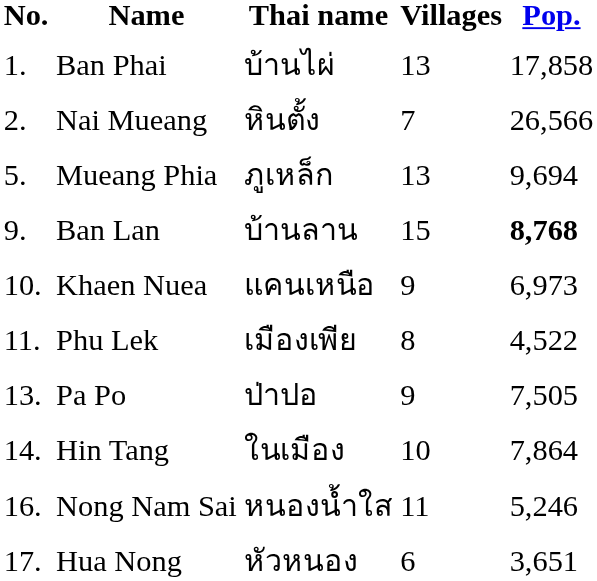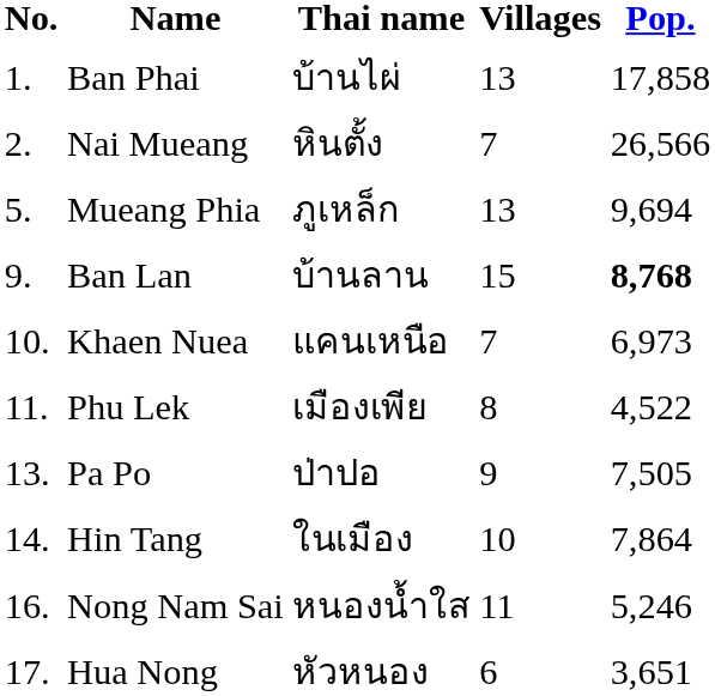Khaen Nuea | Villages: 9 -> 7
